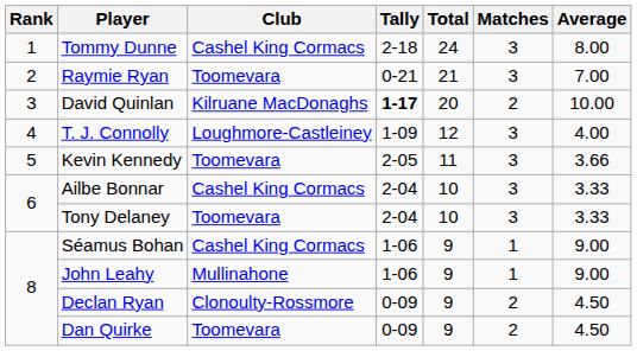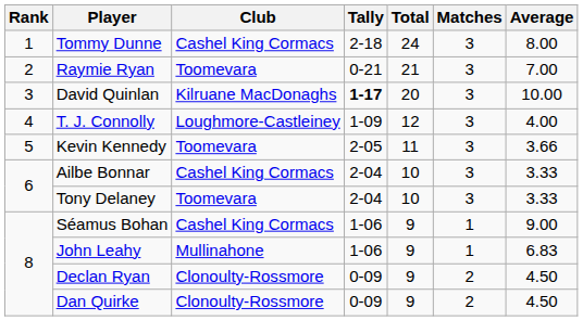David Quinlan | Matches: 2 -> 3
John Leahy | Average: 9.00 -> 6.83
Dan Quirke | Club: Toomevara -> Clonoulty-Rossmore
